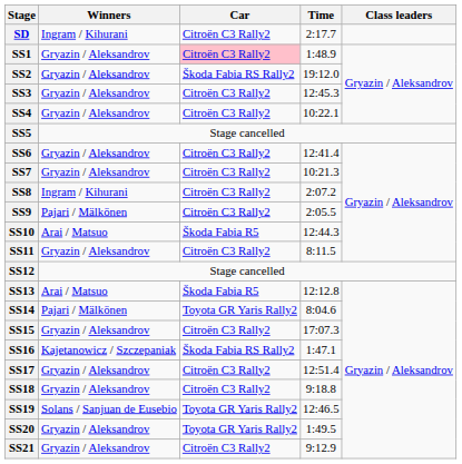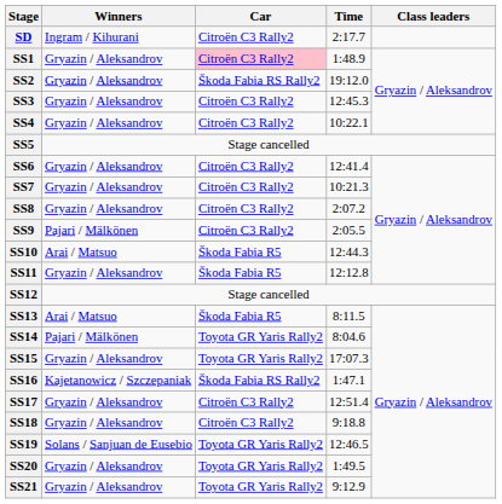SS8 | Winners: Ingram / Kihurani -> Gryazin / Aleksandrov
SS11 | Car: Citroën C3 Rally2 -> Škoda Fabia R5
SS11 | Time: 8:11.5 -> 12:12.8
SS13 | Time: 12:12.8 -> 8:11.5
SS15 | Car: Citroën C3 Rally2 -> Toyota GR Yaris Rally2
SS21 | Car: Citroën C3 Rally2 -> Toyota GR Yaris Rally2
